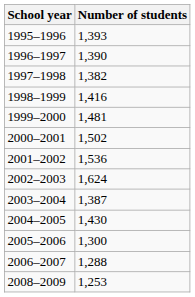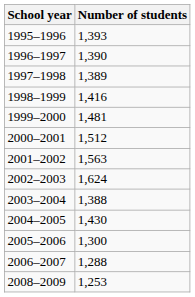1997–1998 | Number of students: 1,382 -> 1,389
2000–2001 | Number of students: 1,502 -> 1,512
2001–2002 | Number of students: 1,536 -> 1,563
2003–2004 | Number of students: 1,387 -> 1,388
